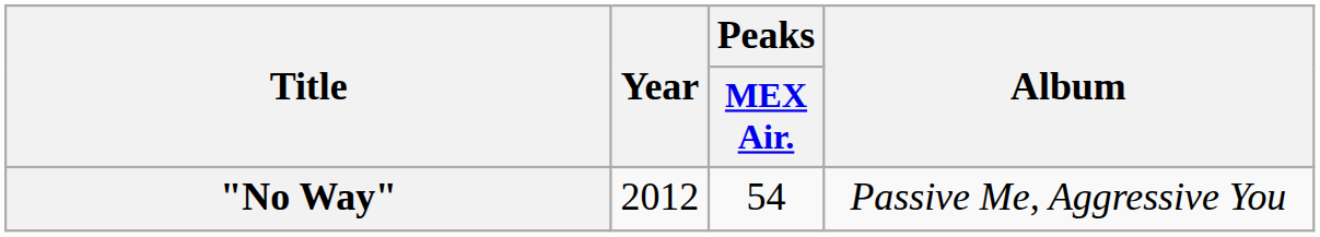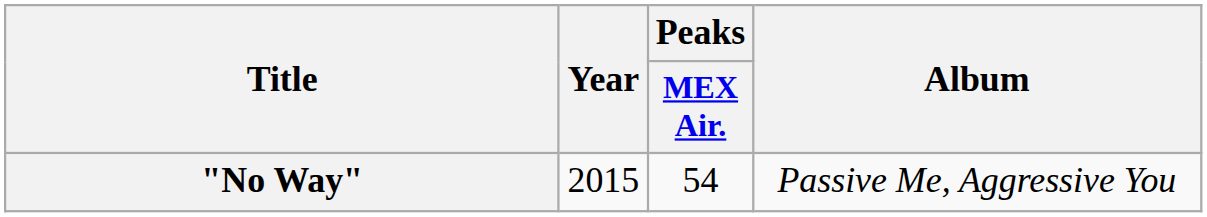"No Way" | Year: 2012 -> 2015
